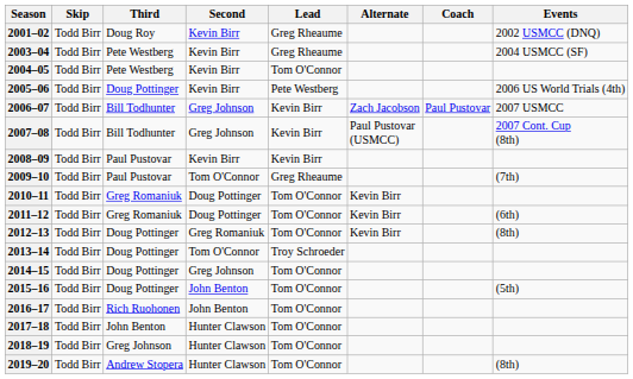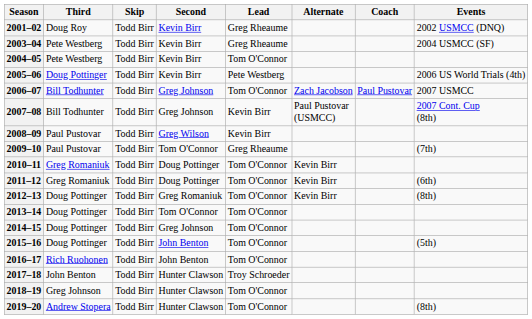columns swapped: Skip <-> Third
2006–07 | Lead: Kevin Birr -> Tom O'Connor
2008–09 | Second: Kevin Birr -> Greg Wilson
2013–14 | Lead: Troy Schroeder -> Tom O'Connor
2017–18 | Lead: Tom O'Connor -> Troy Schroeder
